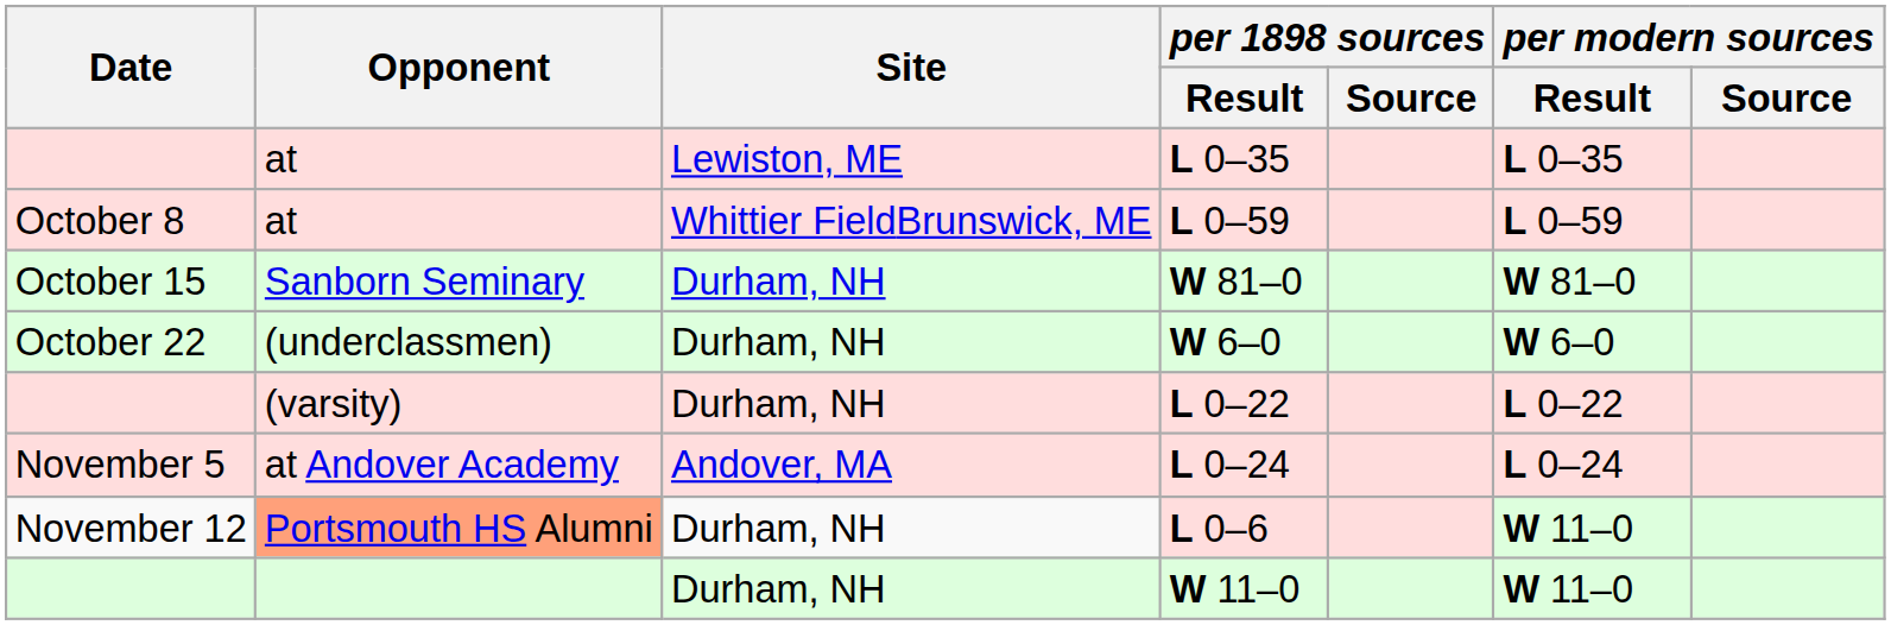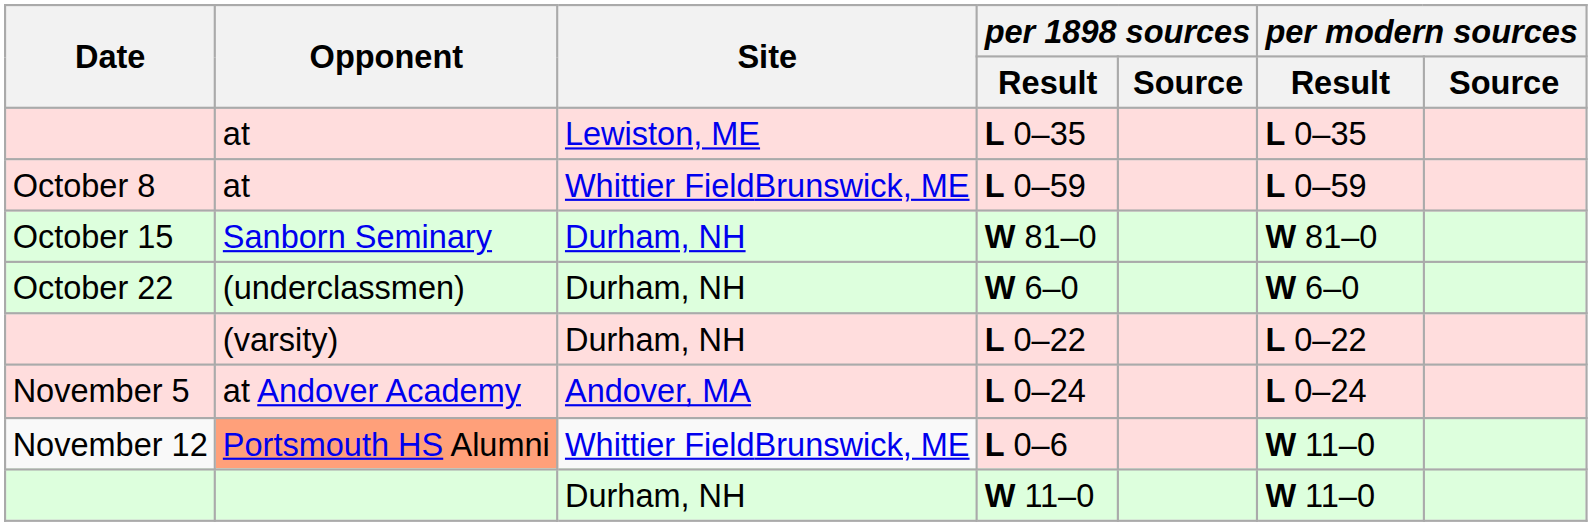L 0–6 | Site: Durham, NH -> Whittier FieldBrunswick, ME
